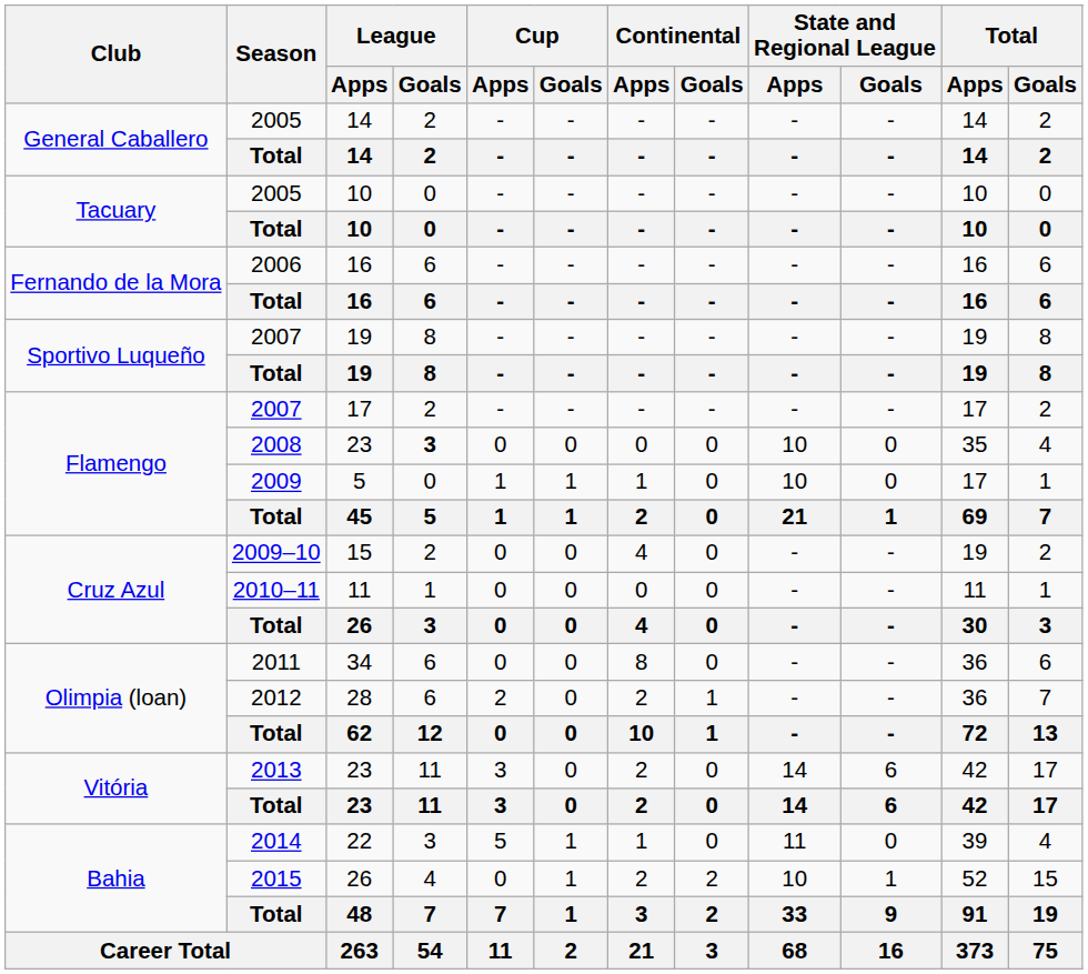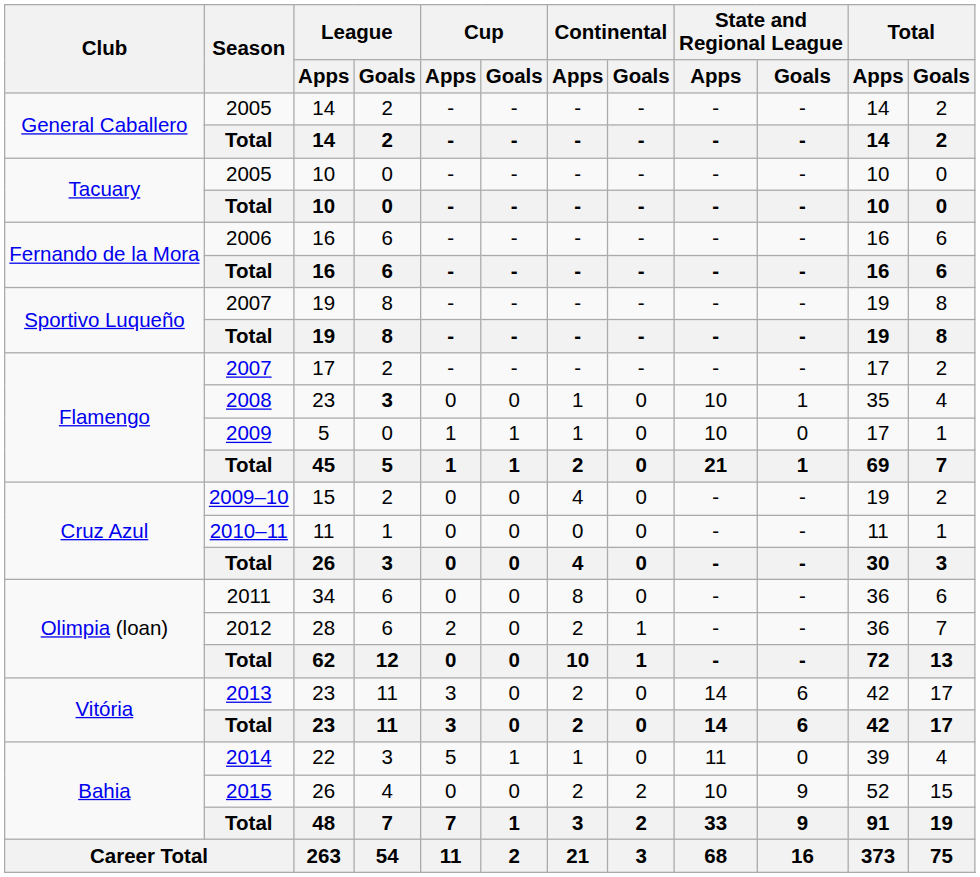2008 / 23 | Continental / Apps: 0 -> 1
2008 / 23 | State and Regional League / Goals: 0 -> 1
2015 / 26 | Cup / Goals: 1 -> 0
2015 / 26 | State and Regional League / Goals: 1 -> 9
